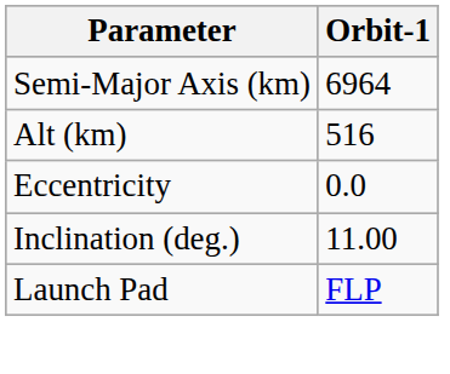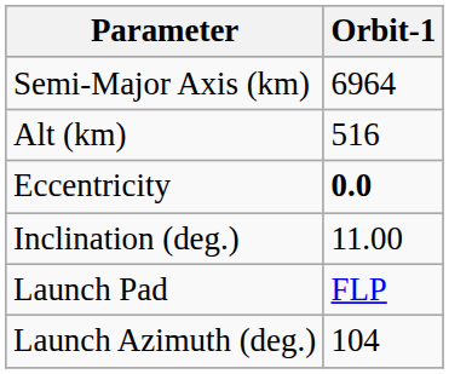Eccentricity | Orbit-1: normal -> bold
+ row: Launch Azimuth (deg.) | 104
